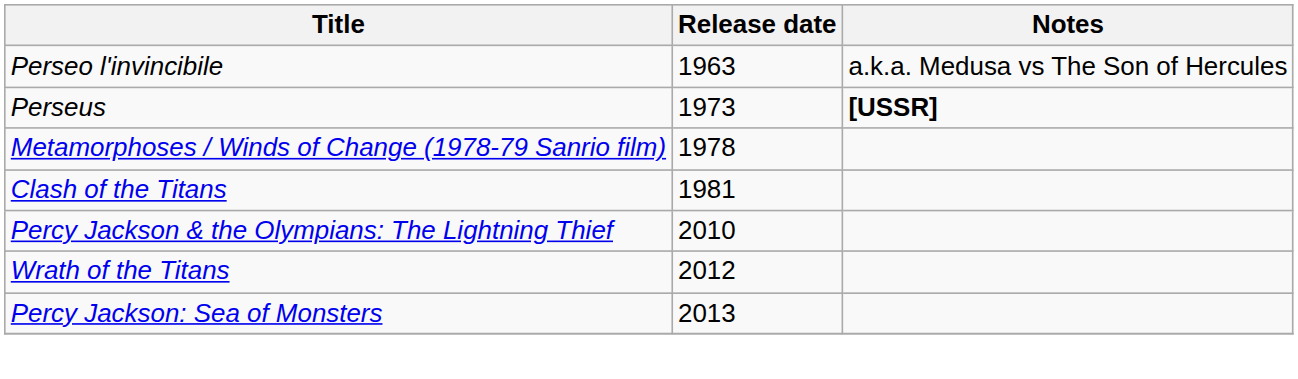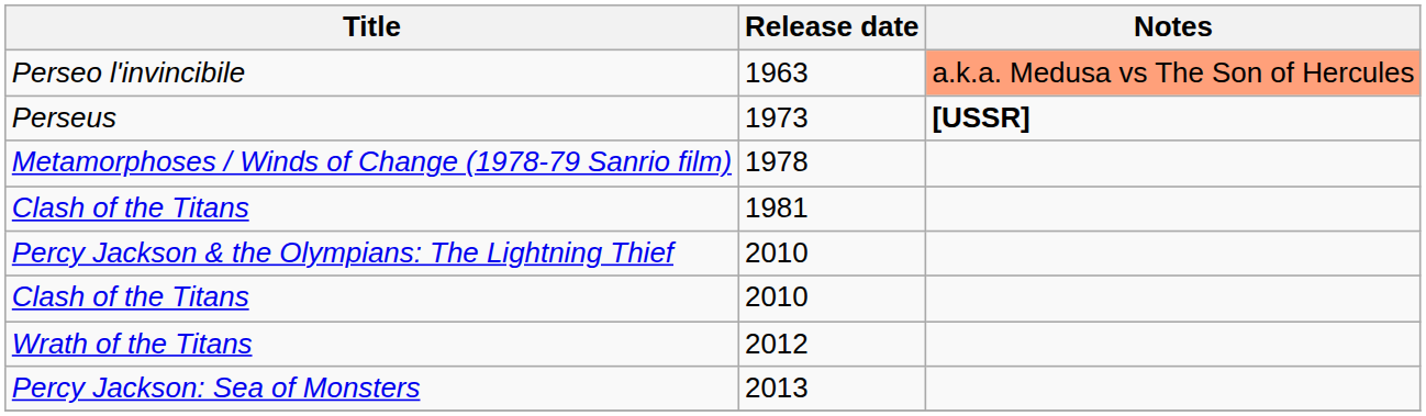Perseo l'invincibile | Notes: no background -> lightsalmon background
+ row: Clash of the Titans | 2010
